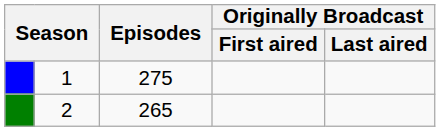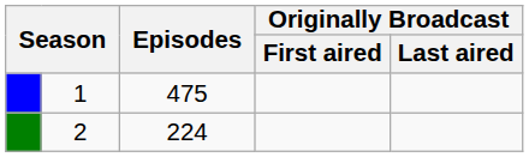1 | Episodes: 275 -> 475
2 | Episodes: 265 -> 224
